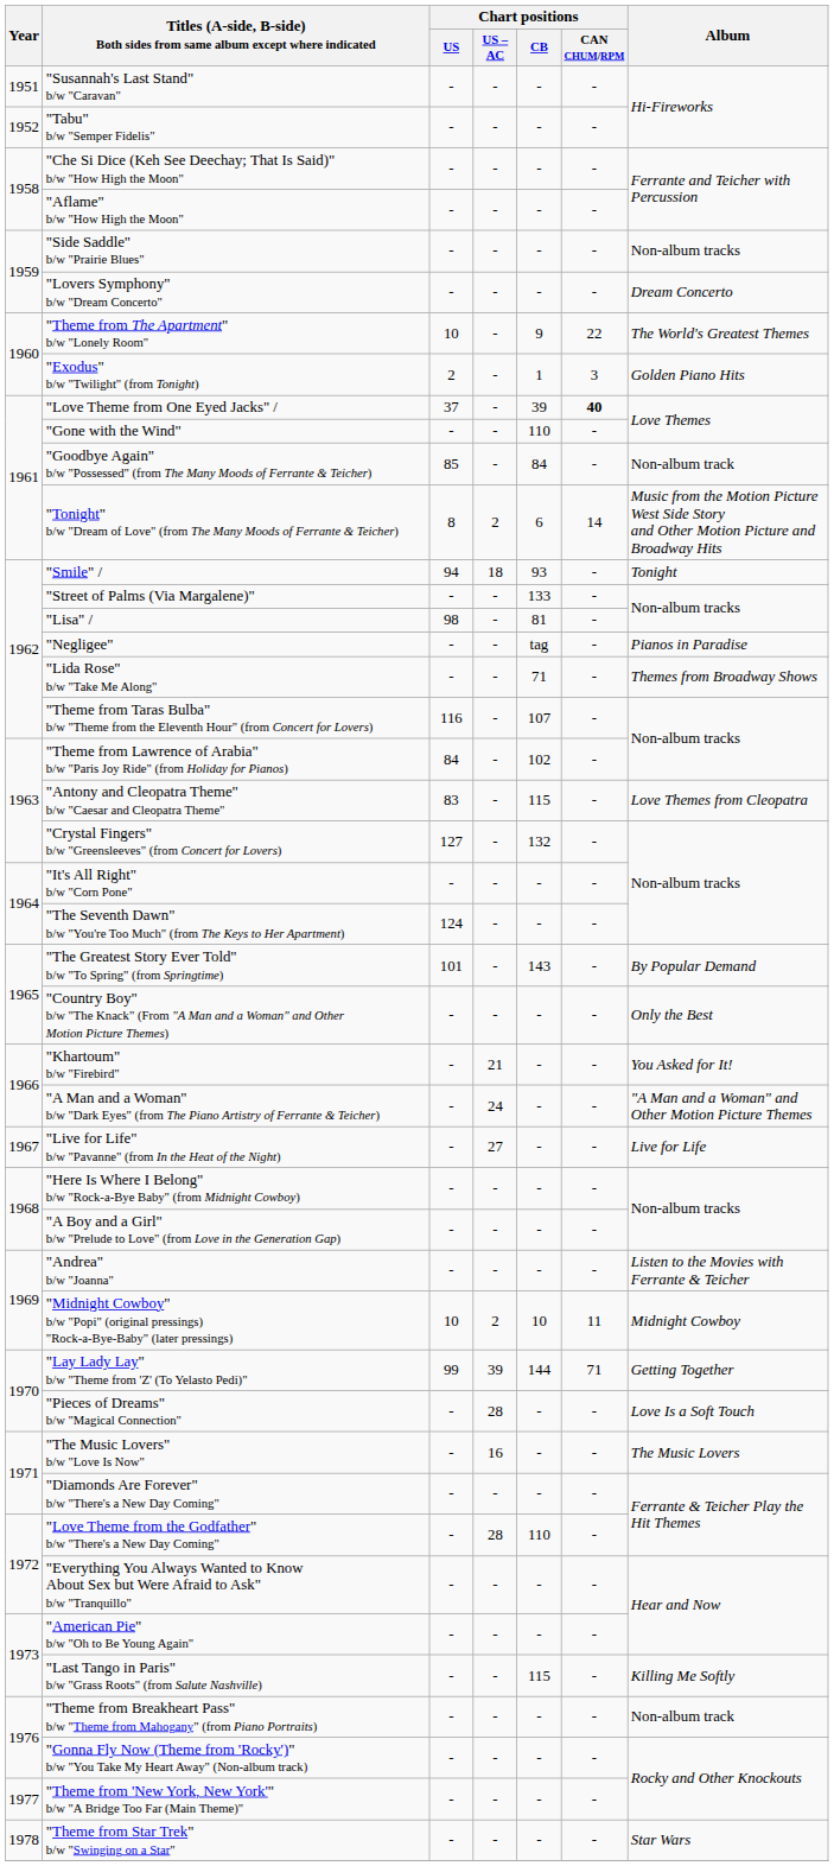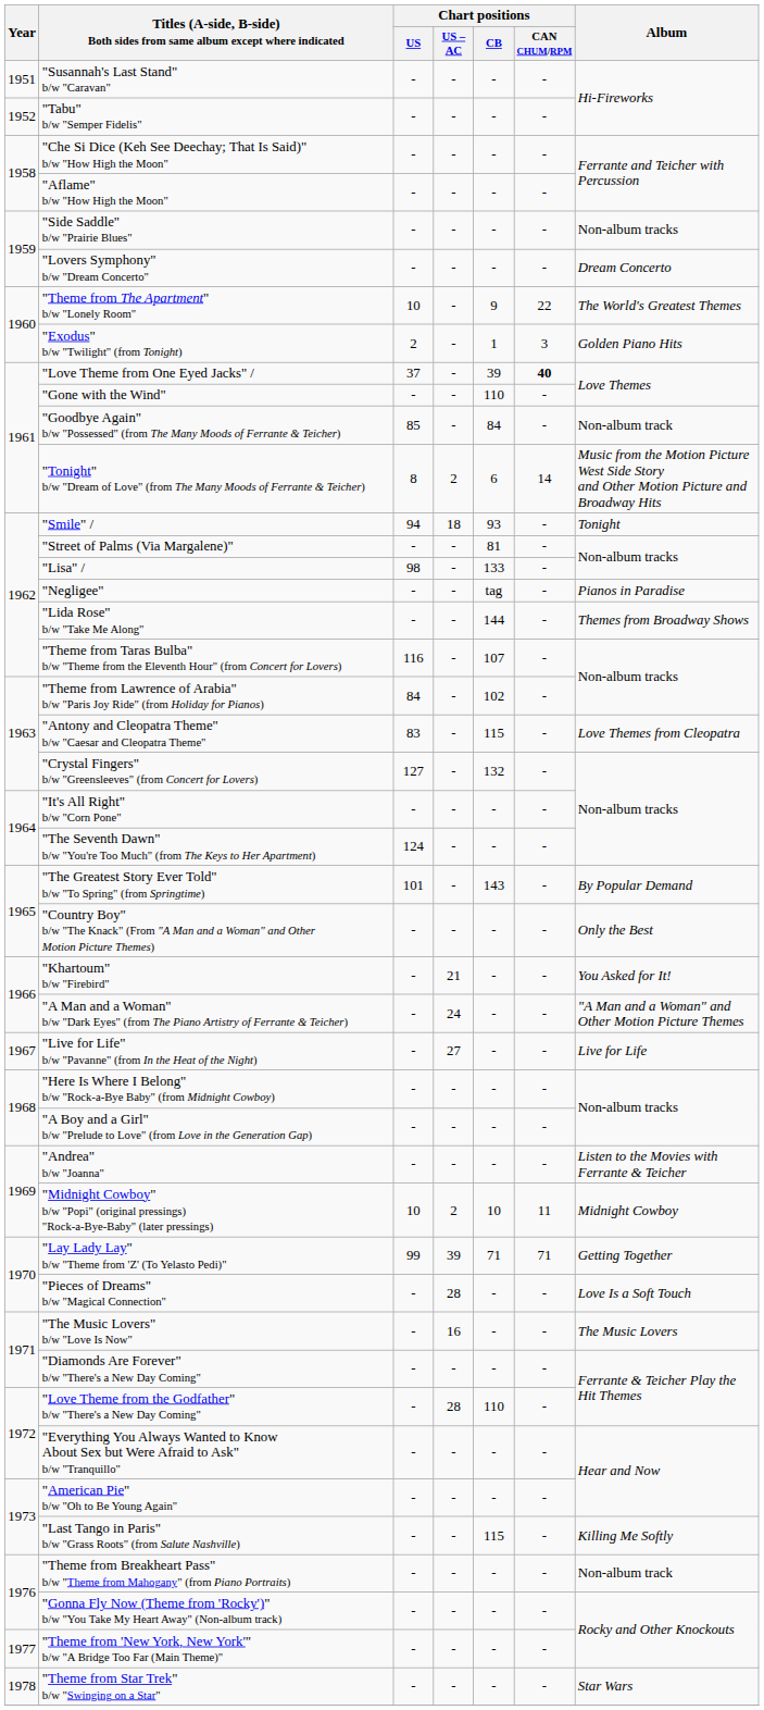"Street of Palms (Via Margalene)" | Chart positions / CB: 133 -> 81
"Lisa" / | Chart positions / CB: 81 -> 133
"Lida Rose" b/w "Take Me Along" | Chart positions / CB: 71 -> 144
"Lay Lady Lay" b/w "Theme from 'Z' (To Yelasto Pedi)" | Chart positions / CB: 144 -> 71
